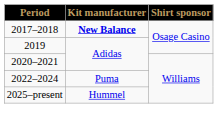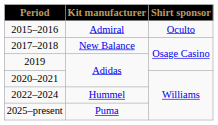+ row: 2015–2016 | Admiral | Oculto
2017–2018 | Kit manufacturer: bold -> normal
2022–2024 | Kit manufacturer: Puma -> Hummel
2025–present | Kit manufacturer: Hummel -> Puma
